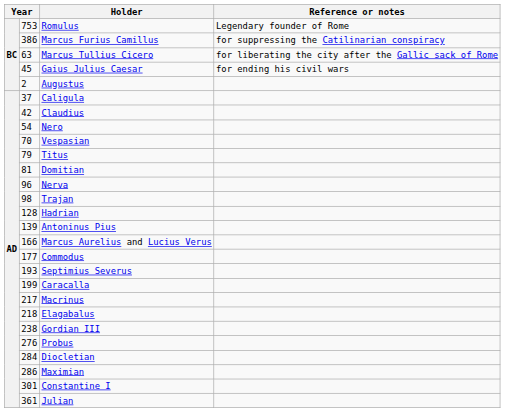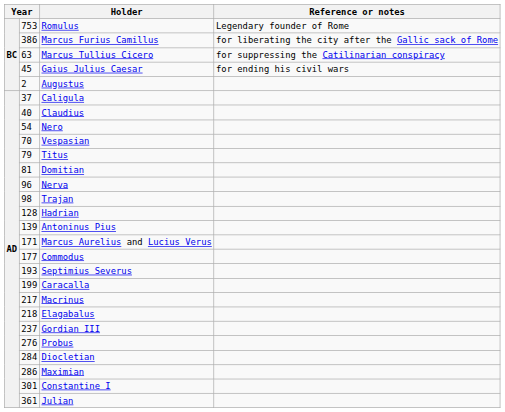Marcus Furius Camillus | Reference or notes: for suppressing the Catilinarian conspiracy -> for liberating the city after the Gallic sack of Rome
Marcus Tullius Cicero | Reference or notes: for liberating the city after the Gallic sack of Rome -> for suppressing the Catilinarian conspiracy
Claudius | column 2: 42 -> 40
Marcus Aurelius and Lucius Verus | column 2: 166 -> 171
Gordian III | column 2: 238 -> 237
